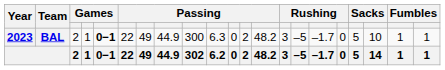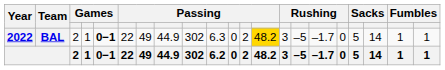BAL | Year: 2023 -> 2022
BAL | column 9: 300 -> 302
BAL | column 13: no background -> gold background
BAL | column 19: 10 -> 14
